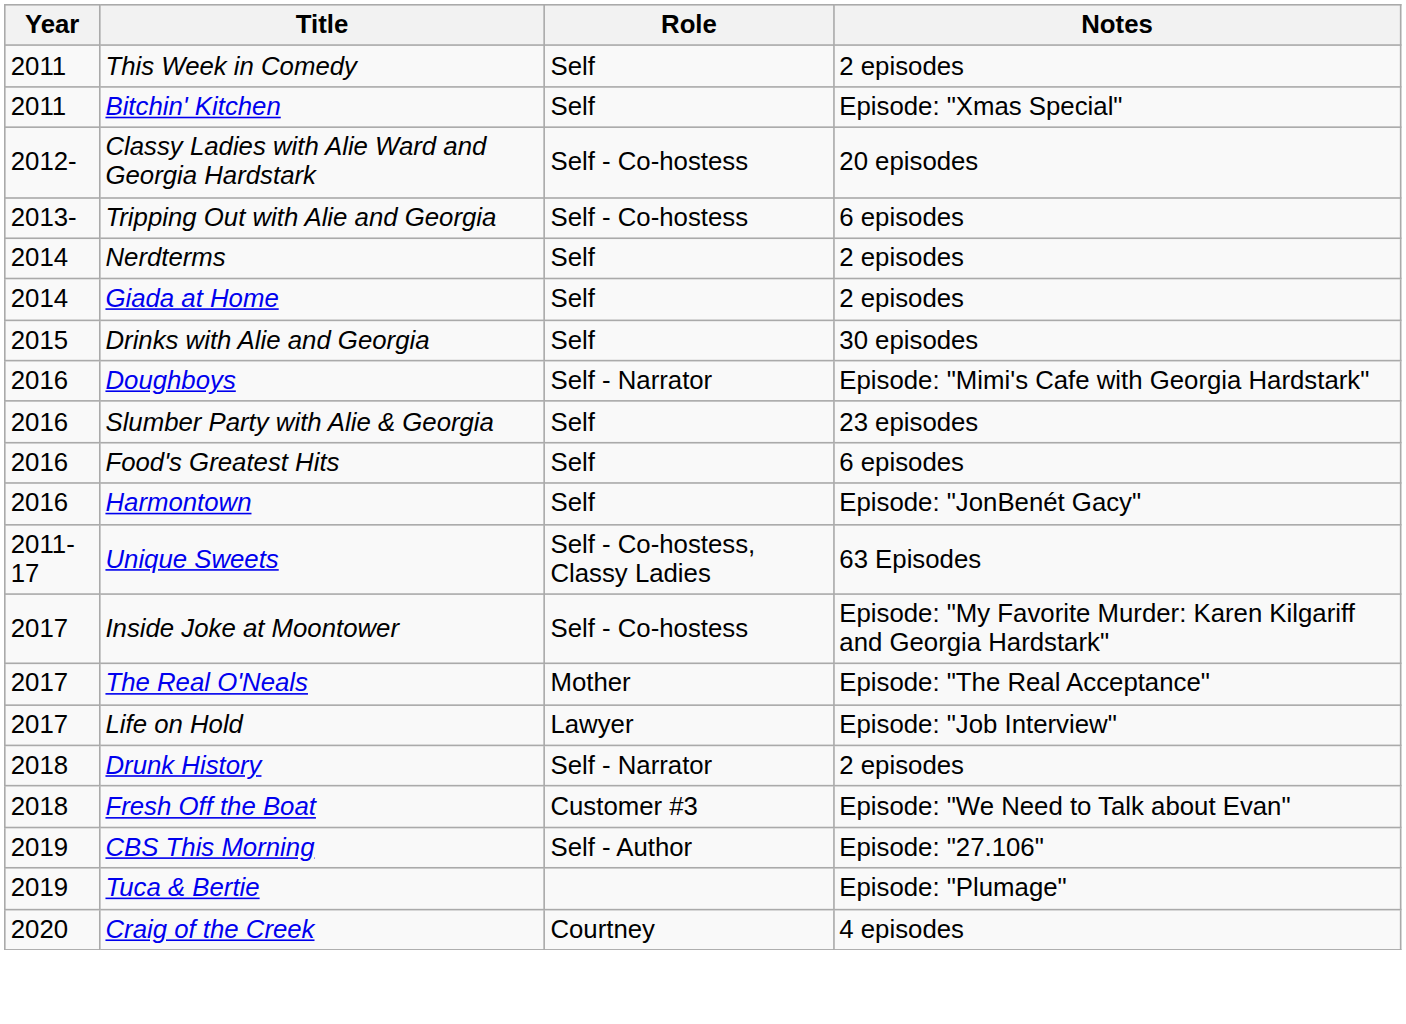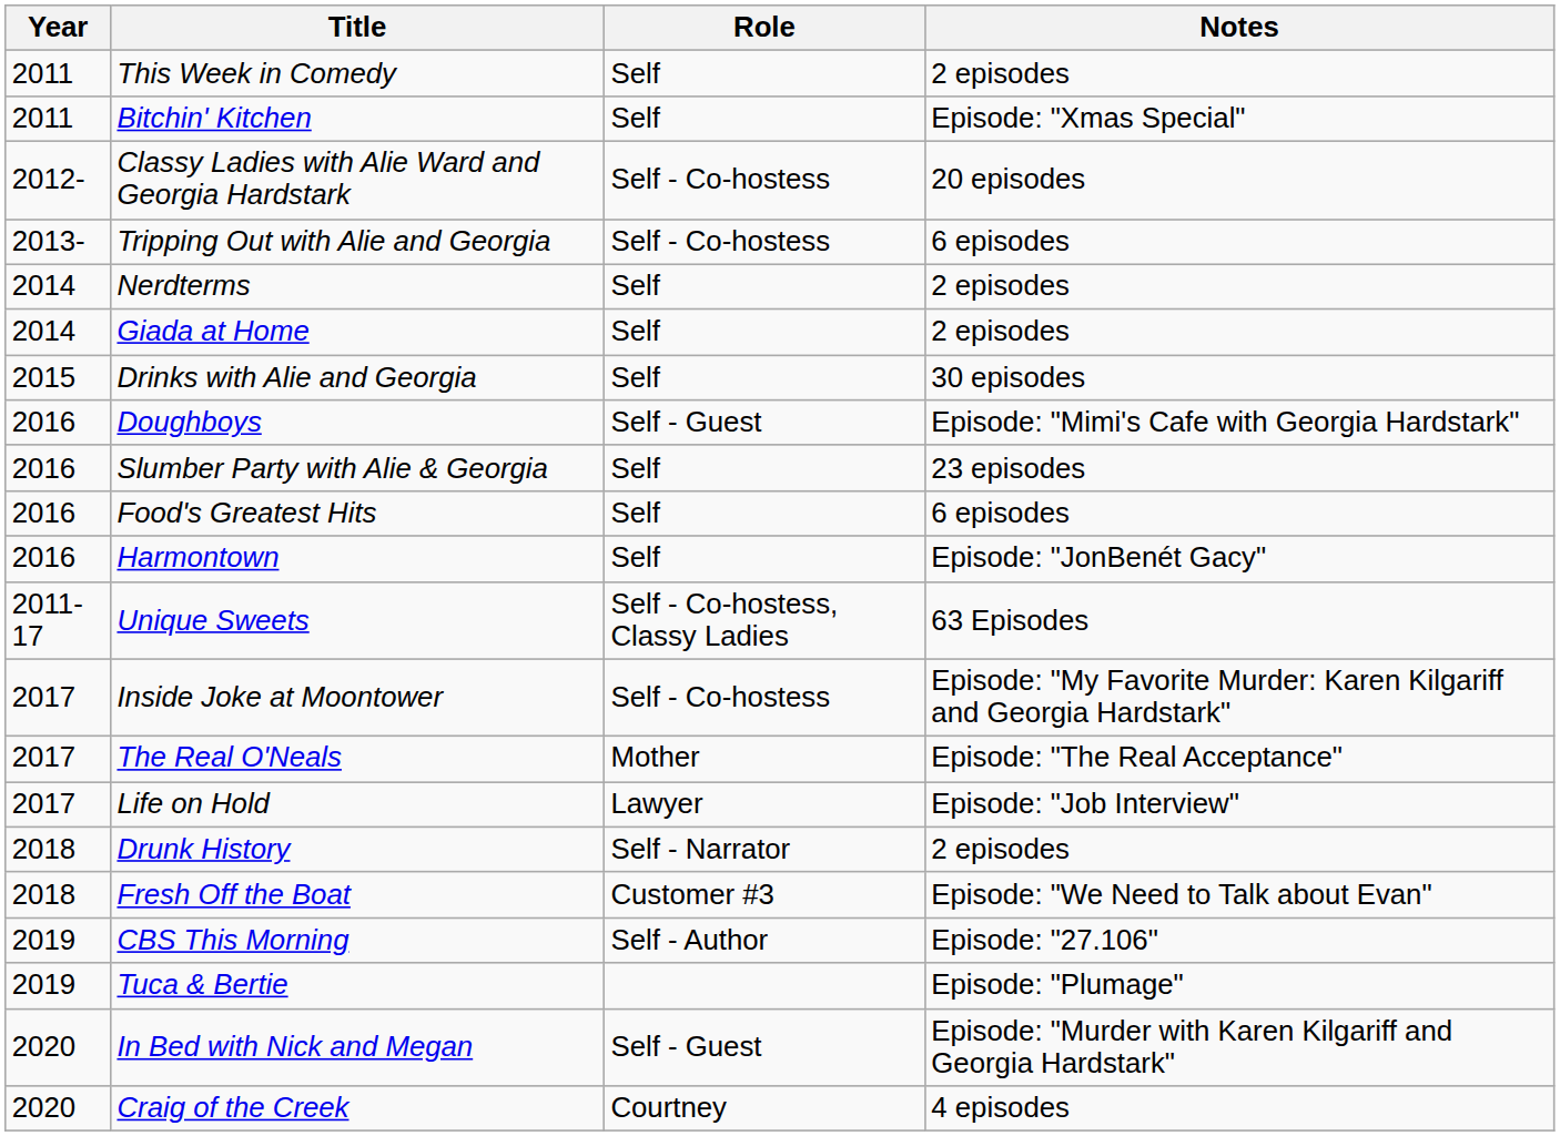Doughboys | Role: Self - Narrator -> Self - Guest
+ row: 2020 | In Bed with Nick and Megan | Self - Guest | Episode: "Murder with Karen Kilgariff and Georgia Hardstark"
